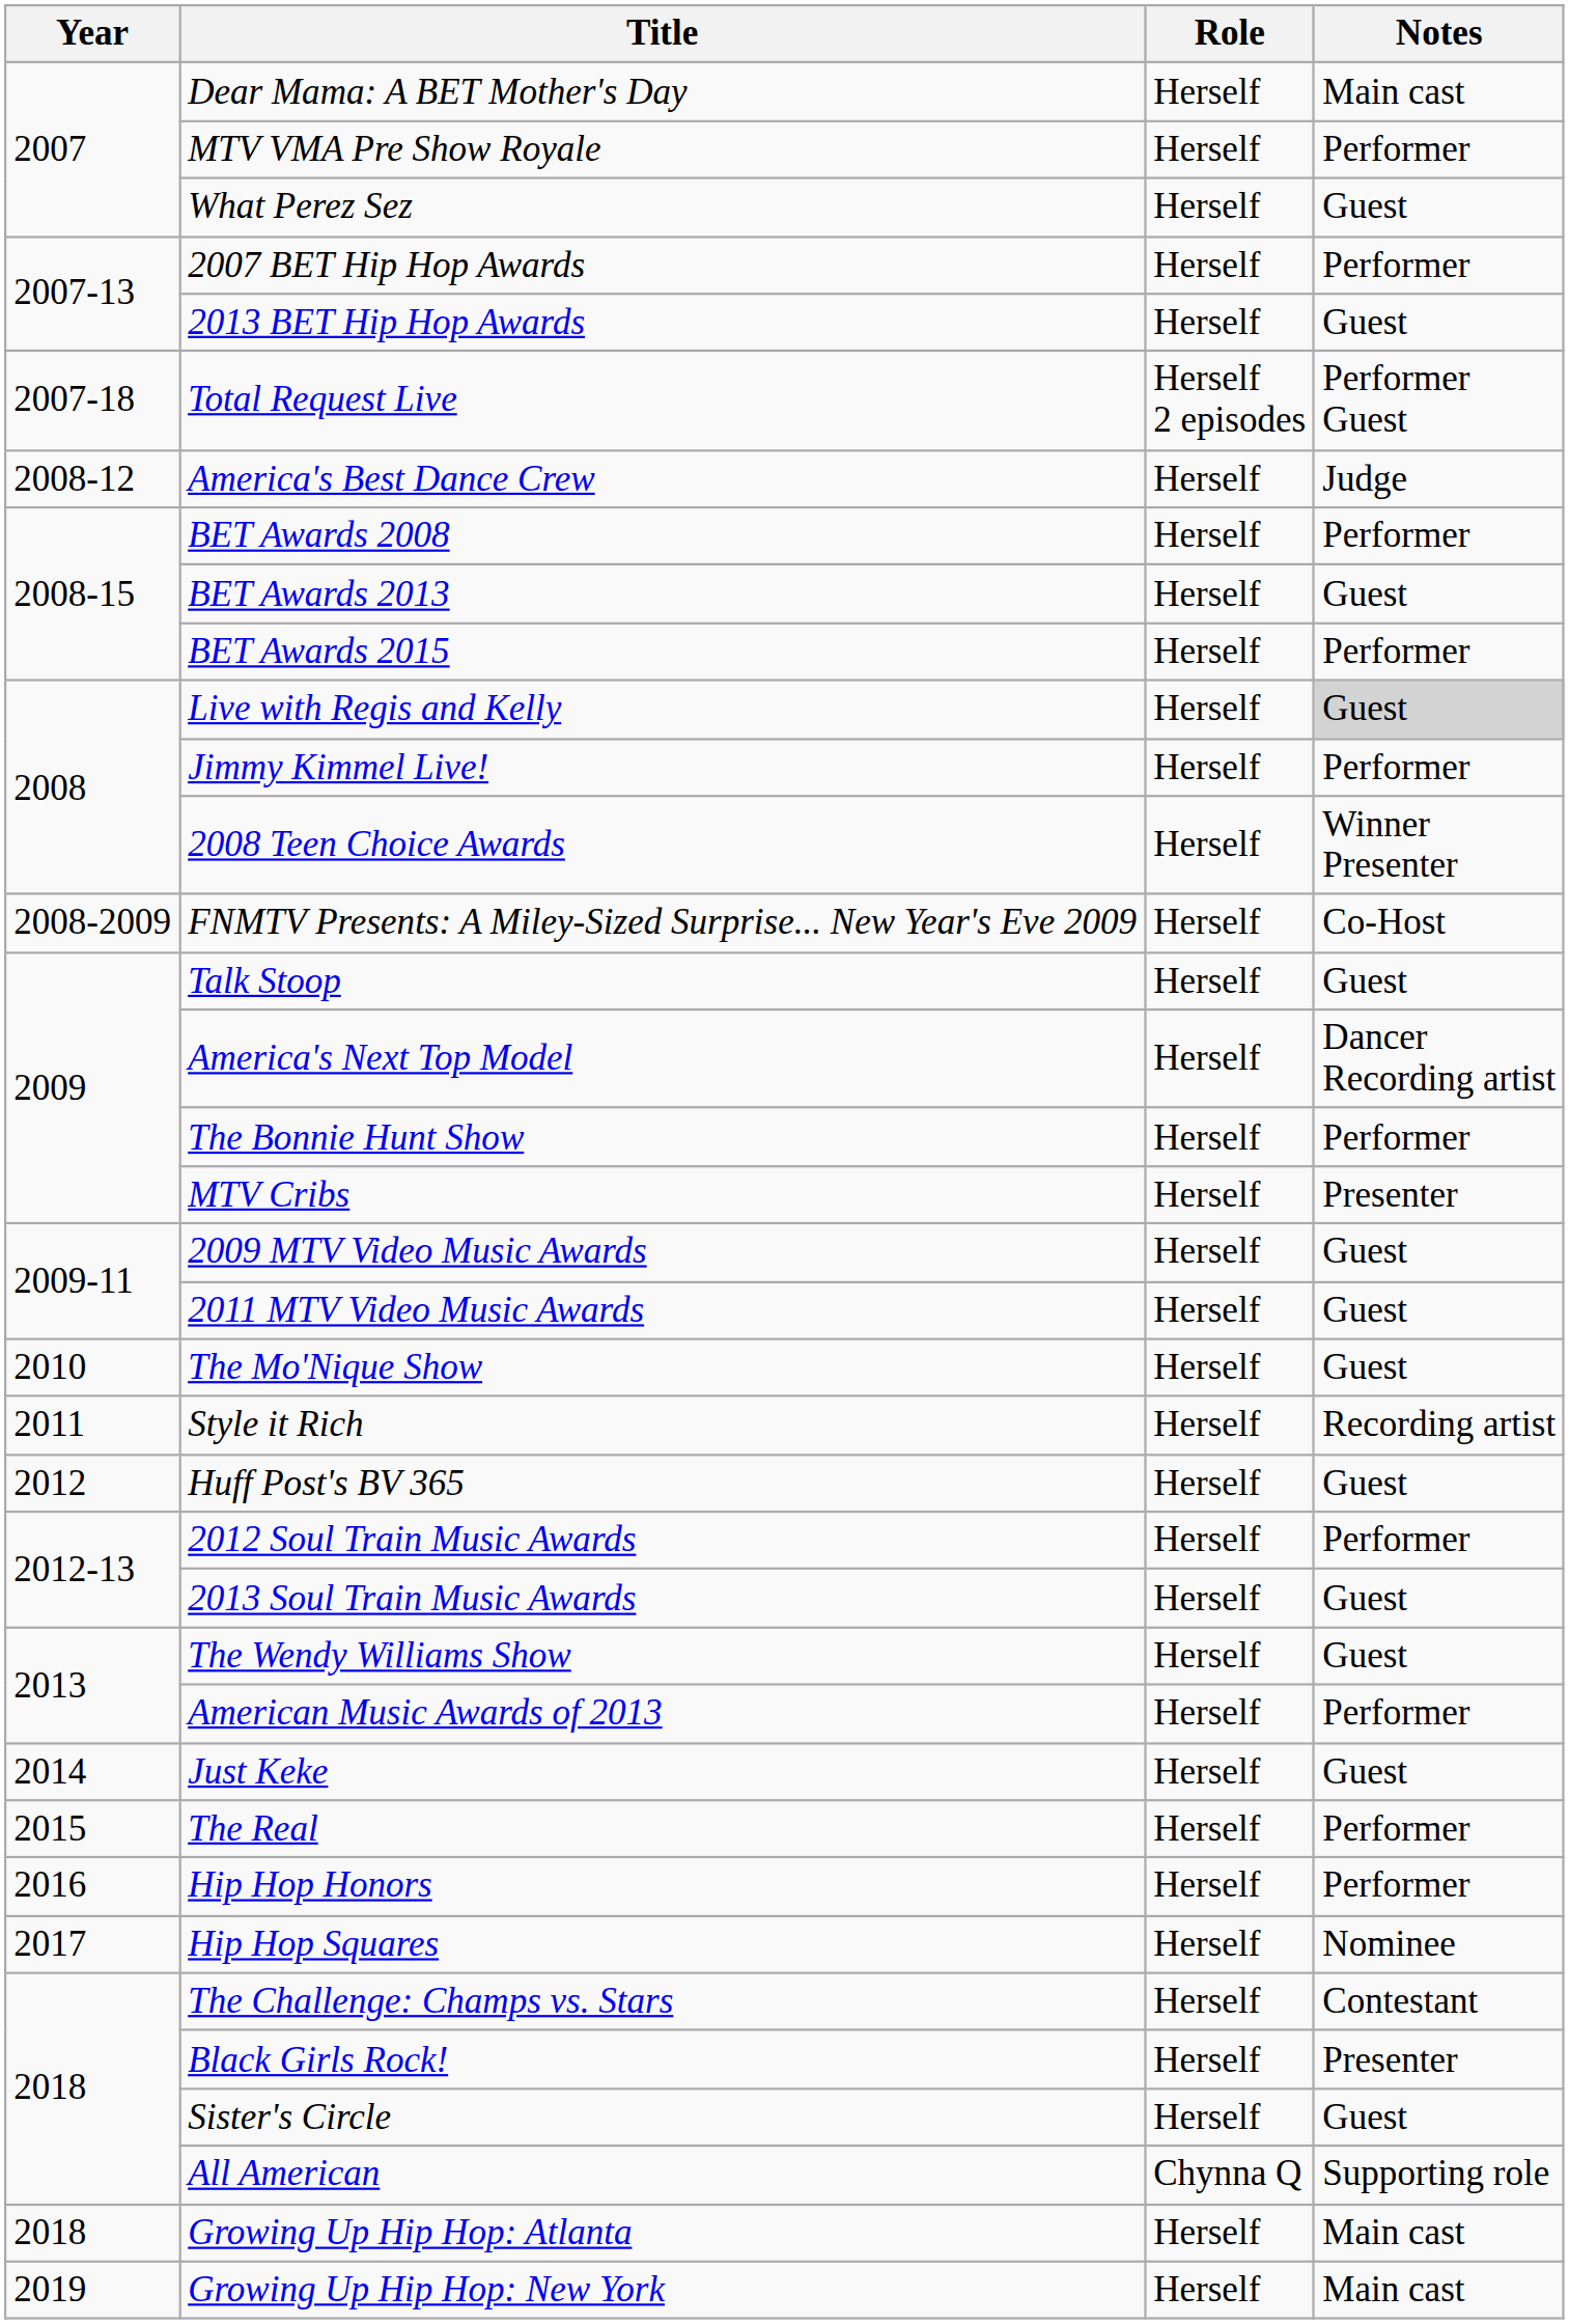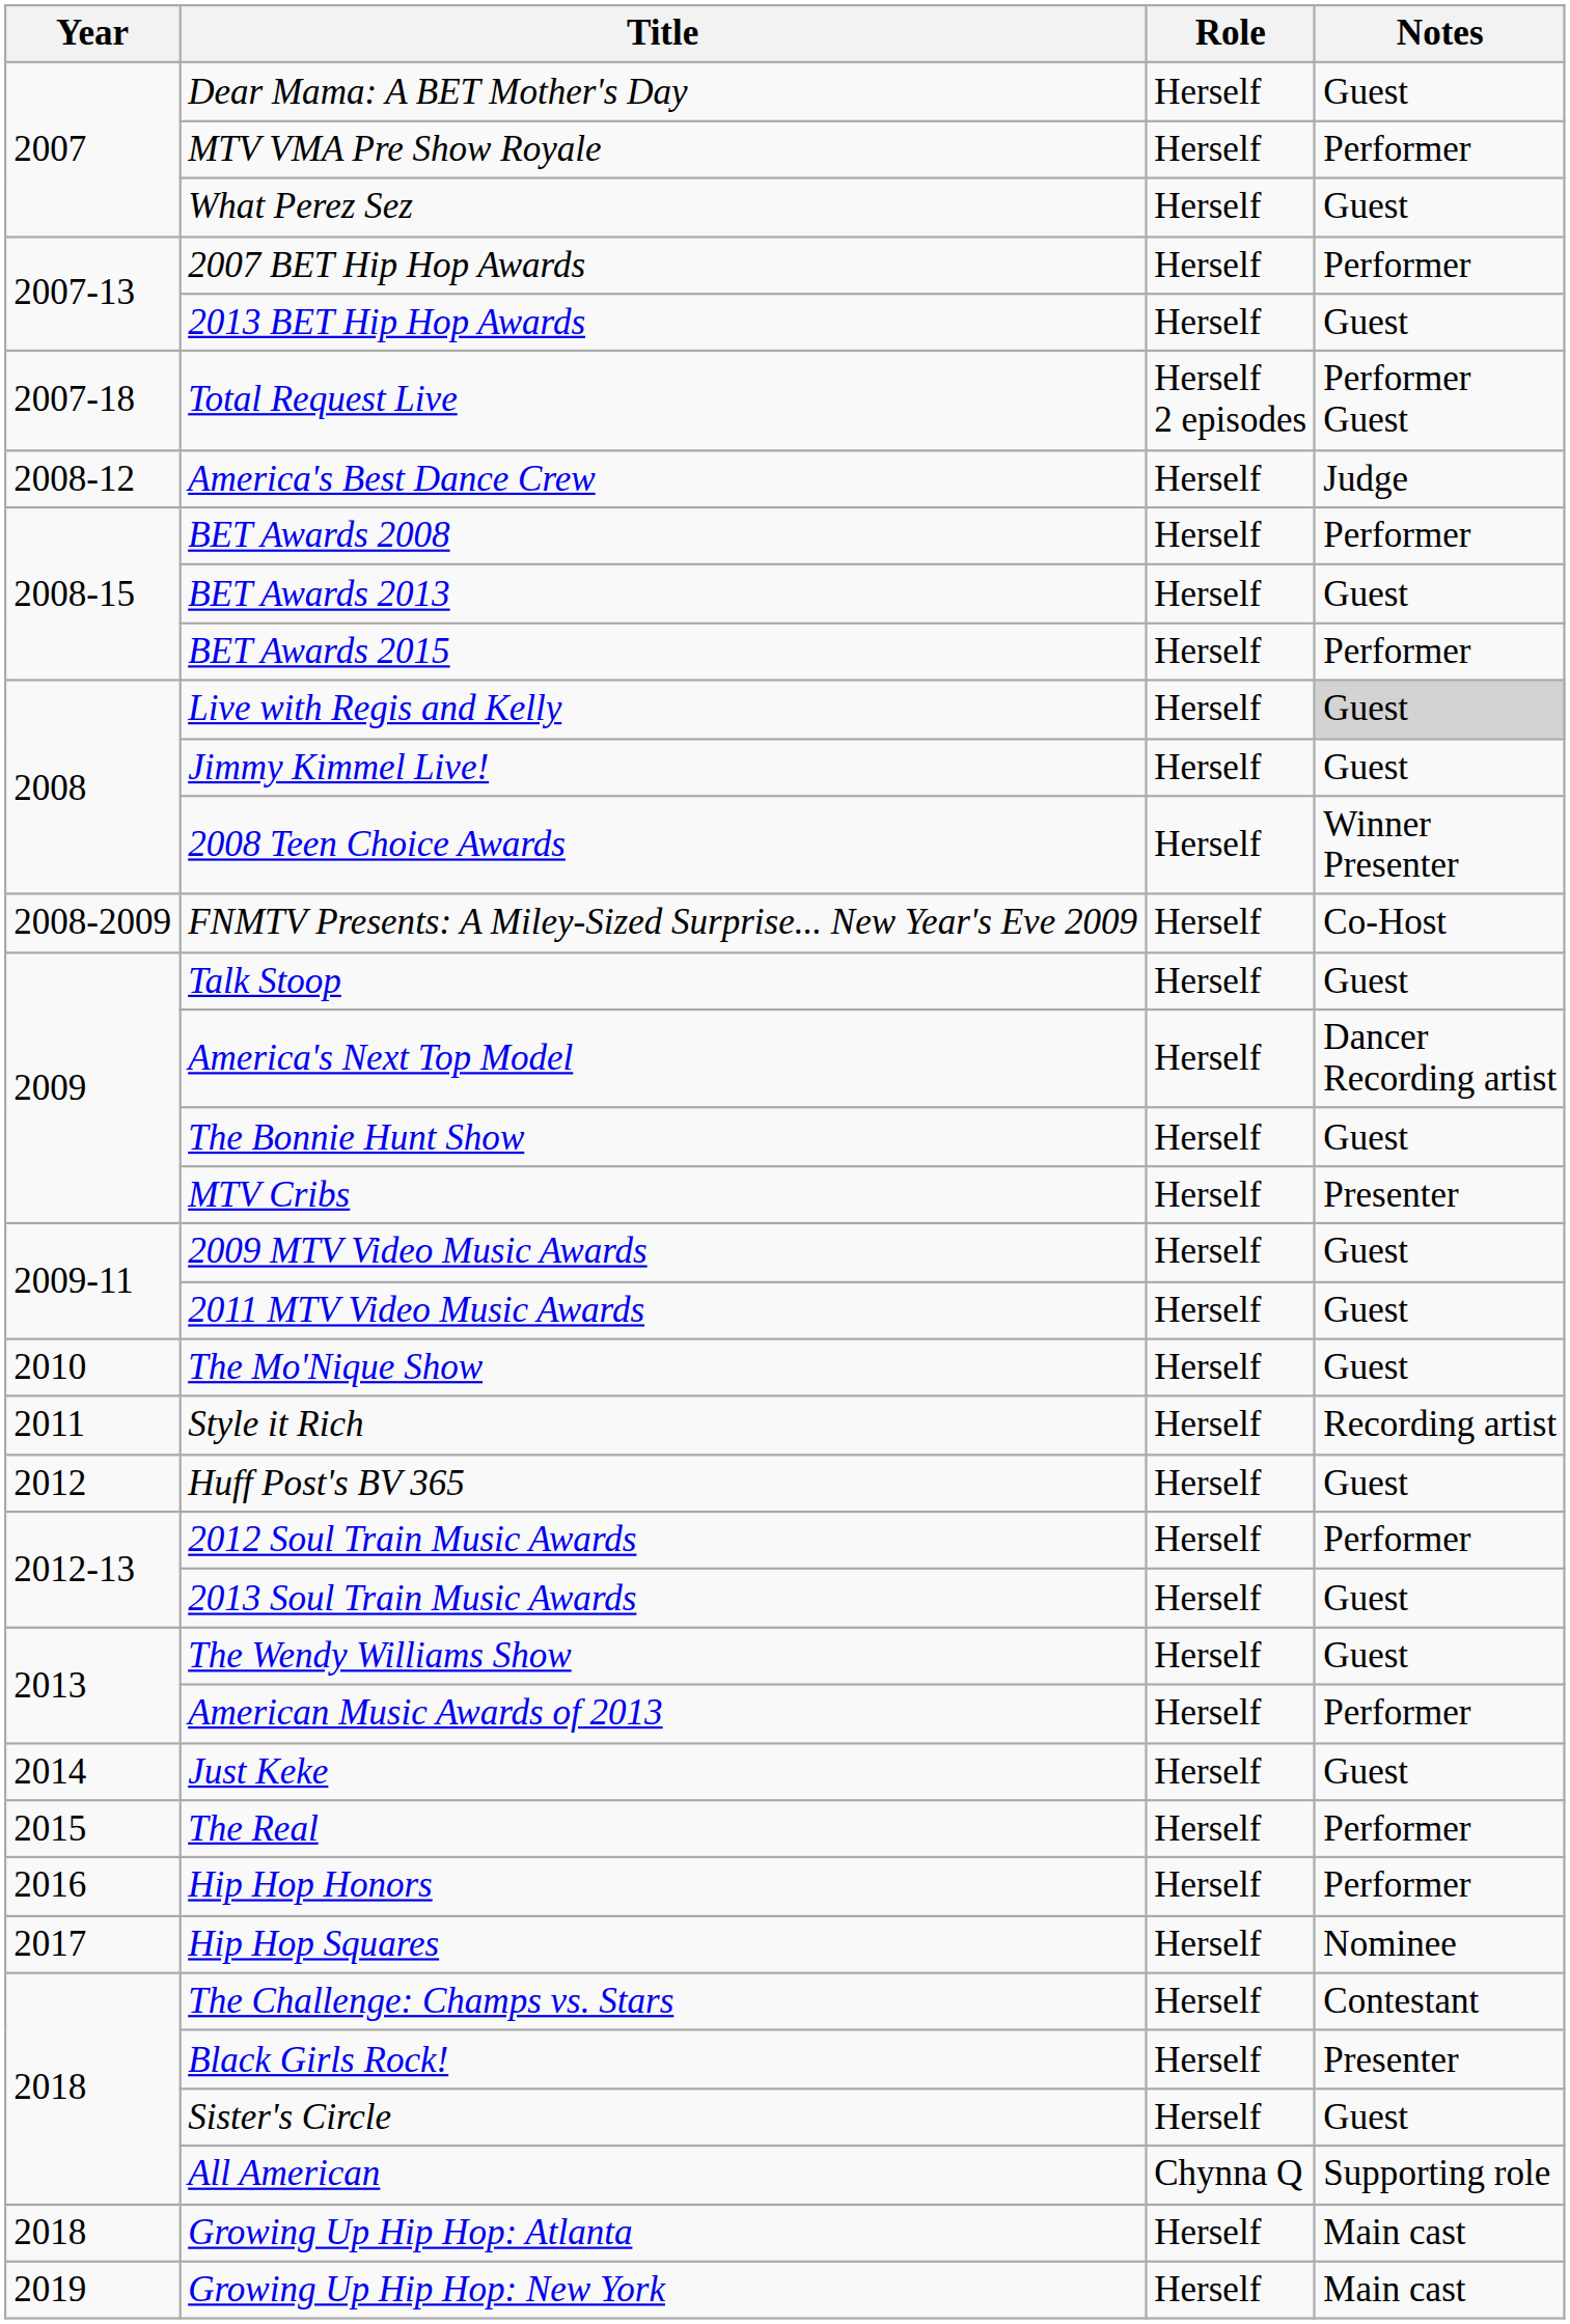Dear Mama: A BET Mother's Day | Notes: Main cast -> Guest
Jimmy Kimmel Live! | Notes: Performer -> Guest
The Bonnie Hunt Show | Notes: Performer -> Guest
